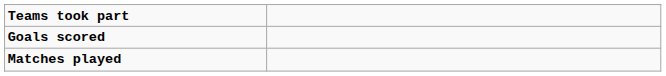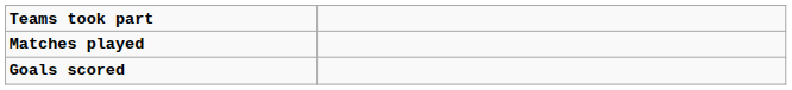rows swapped: Matches played <-> Goals scored
